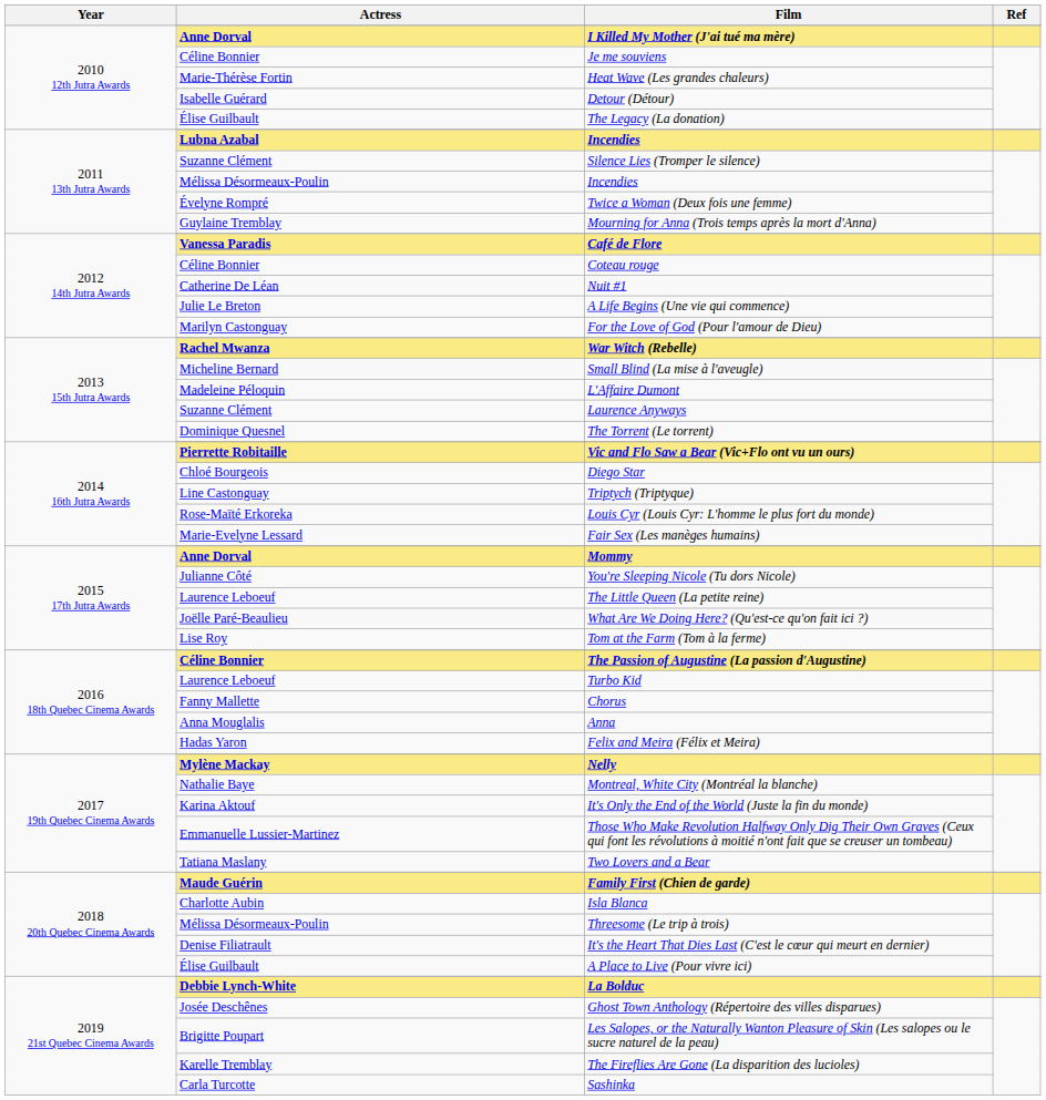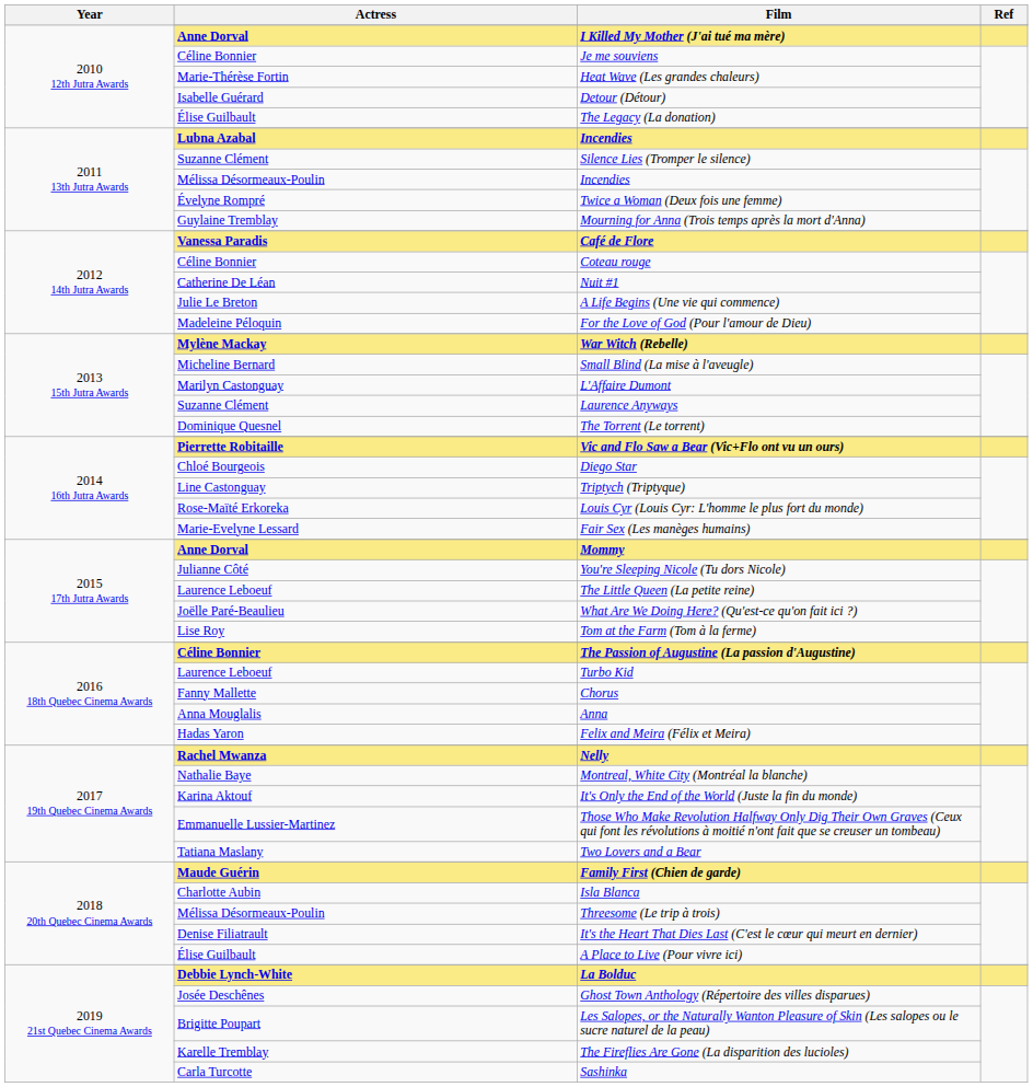For the Love of God (Pour l'amour de Dieu) | Actress: Marilyn Castonguay -> Madeleine Péloquin
War Witch (Rebelle) | Actress: Rachel Mwanza -> Mylène Mackay
L'Affaire Dumont | Actress: Madeleine Péloquin -> Marilyn Castonguay
Nelly | Actress: Mylène Mackay -> Rachel Mwanza
